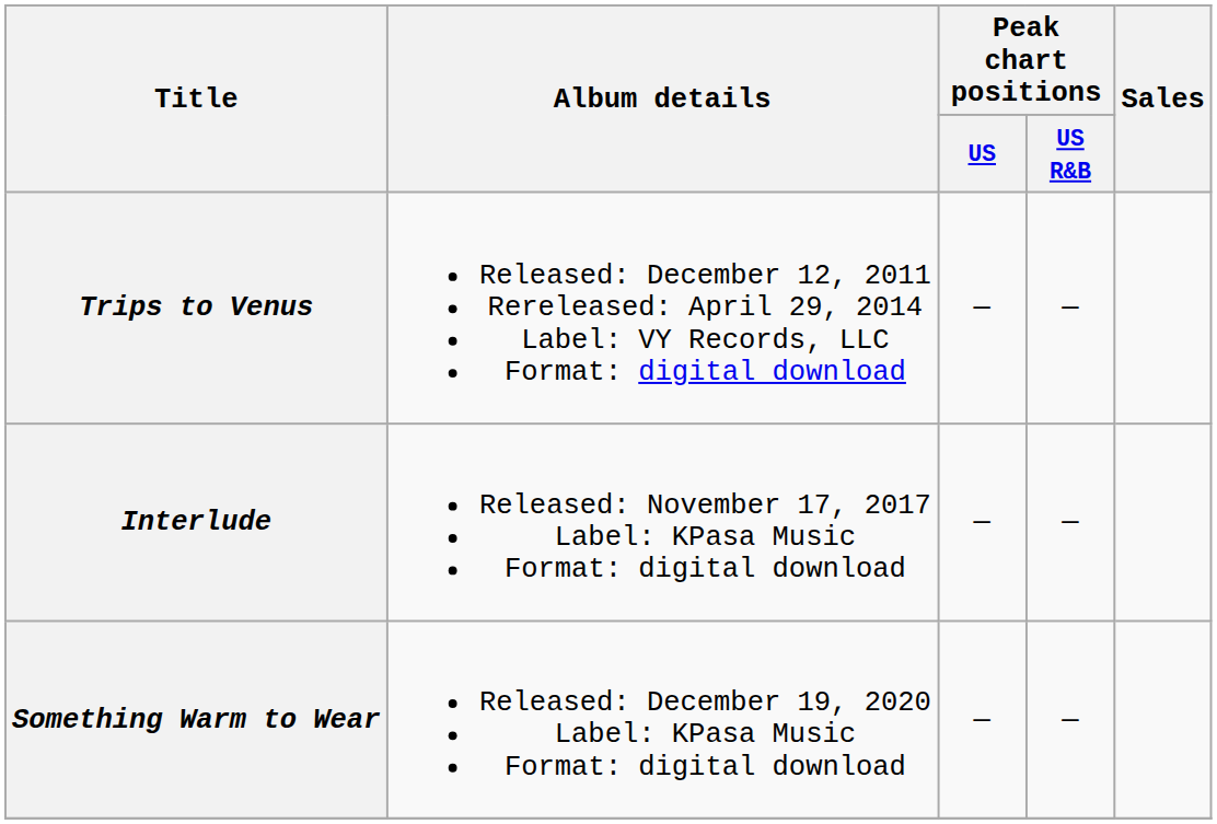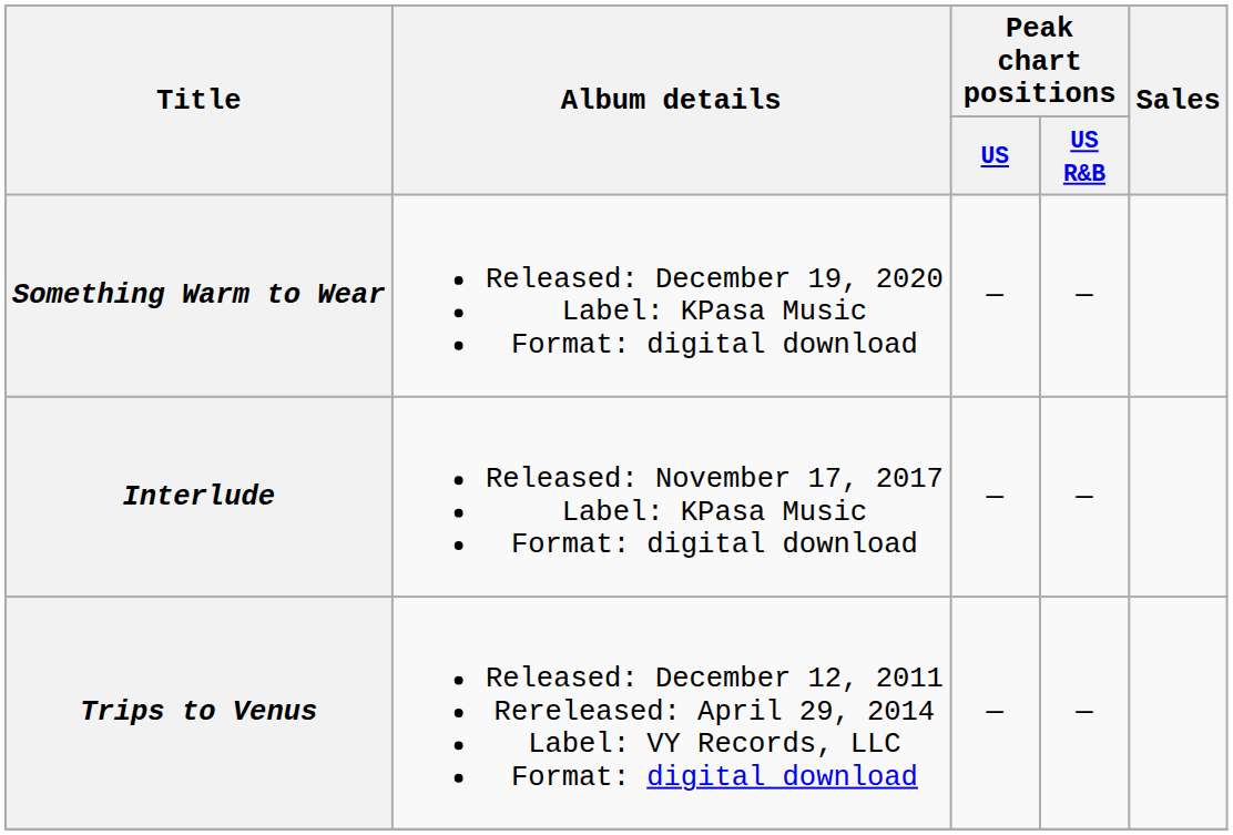rows swapped: Trips to Venus <-> Something Warm to Wear
